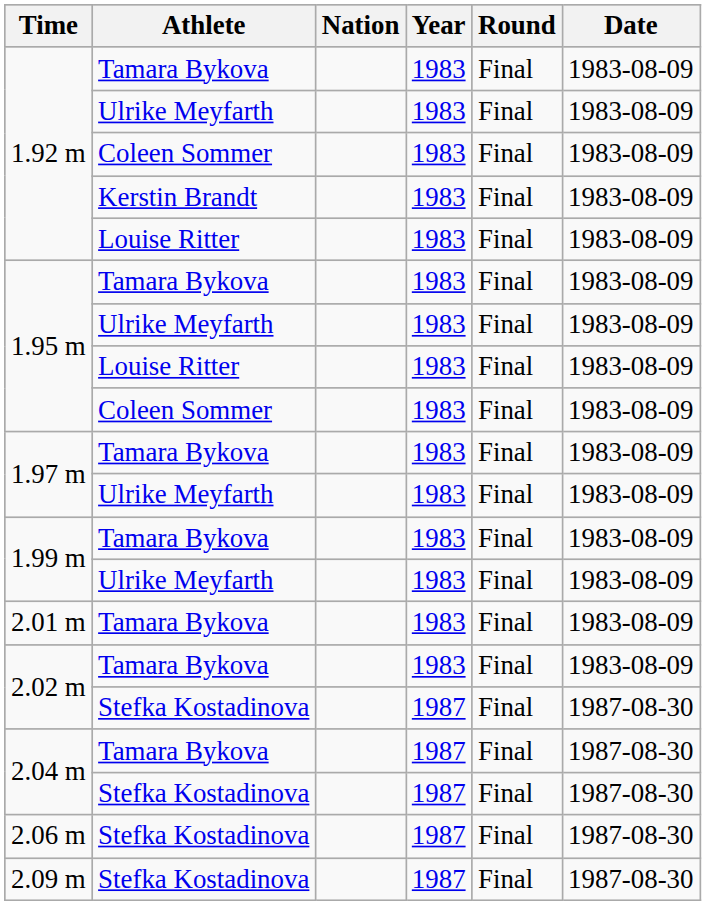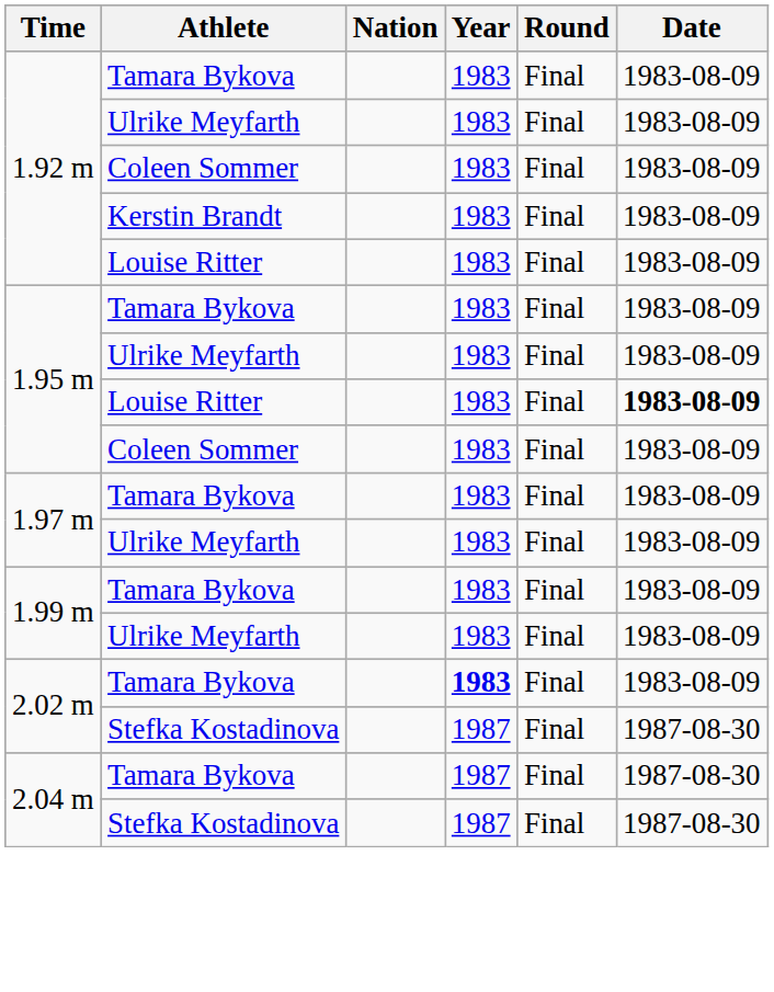1.95 m / Louise Ritter | Date: normal -> bold
- row: 2.01 m | Tamara Bykova | 1983 | Final | 1983-08-09
2.02 m / Tamara Bykova | Year: normal -> bold
- row: 2.06 m | Stefka Kostadinova | 1987 | Final | 1987-08-30
- row: 2.09 m | Stefka Kostadinova | 1987 | Final | 1987-08-30
